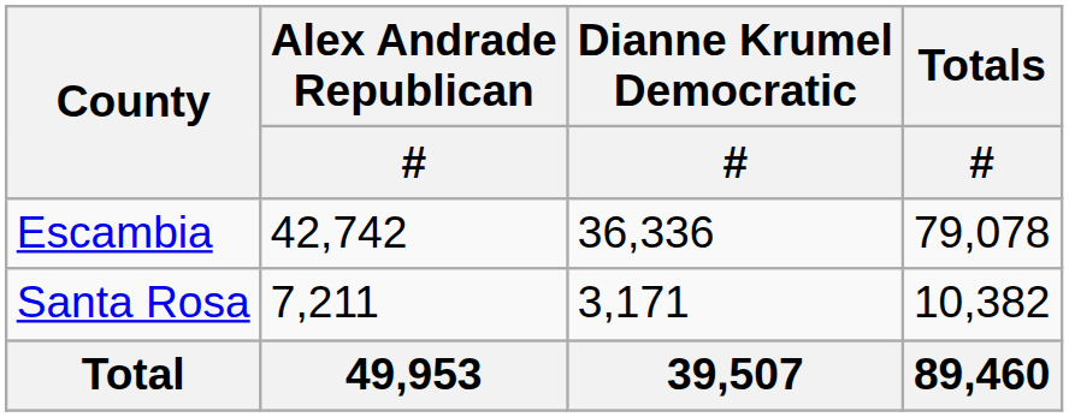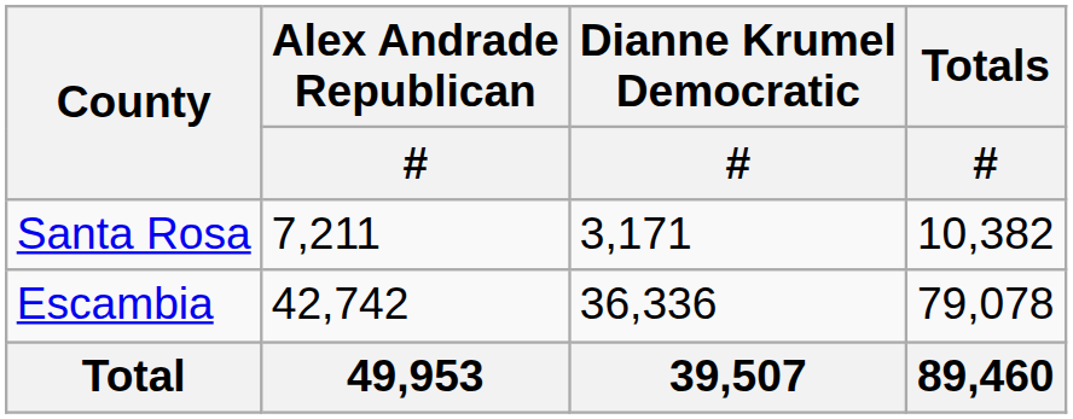rows swapped: Escambia <-> Santa Rosa
